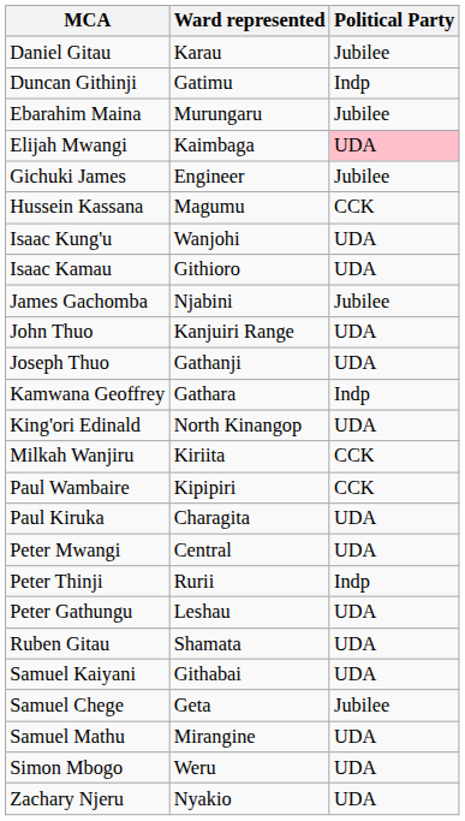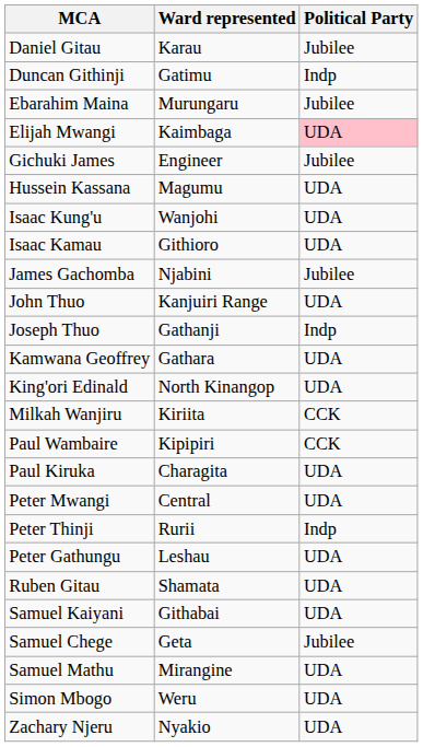Hussein Kassana | Political Party: CCK -> UDA
Joseph Thuo | Political Party: UDA -> Indp
Kamwana Geoffrey | Political Party: Indp -> UDA
